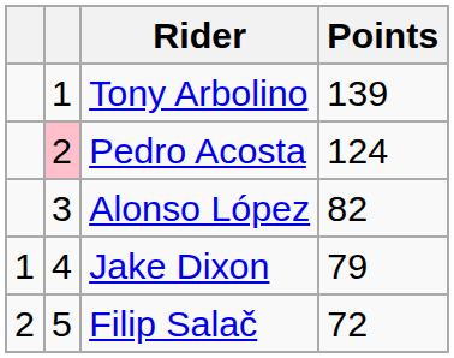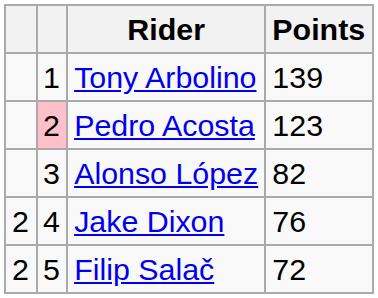Pedro Acosta | Points: 124 -> 123
Jake Dixon | column 1: 1 -> 2
Jake Dixon | Points: 79 -> 76
